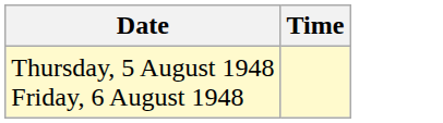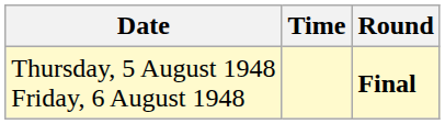+ column: Round | Final
